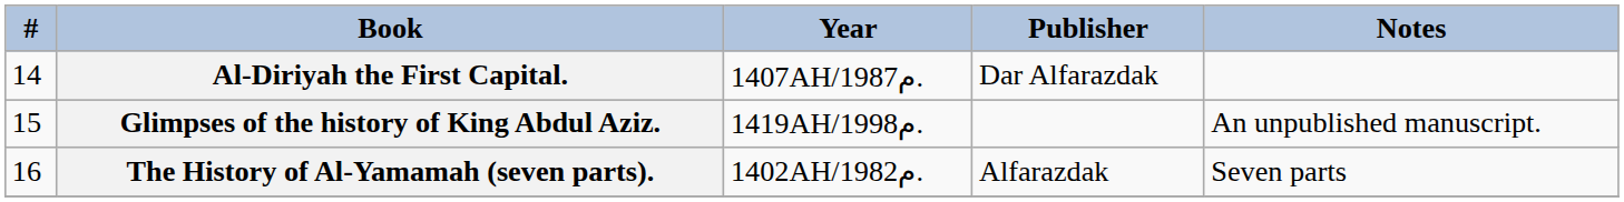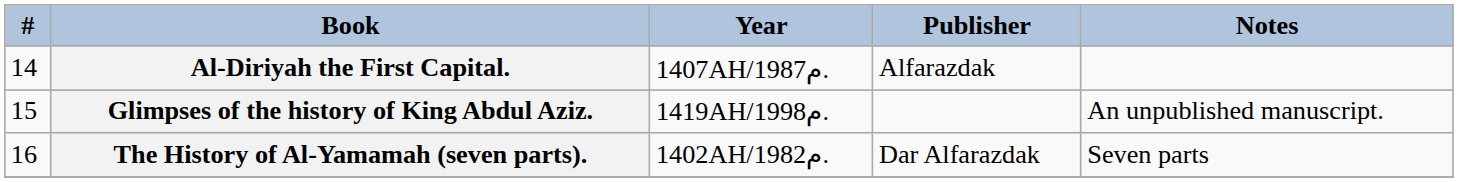Al-Diriyah the First Capital. | Publisher: Dar Alfarazdak -> Alfarazdak
The History of Al-Yamamah (seven parts). | Publisher: Alfarazdak -> Dar Alfarazdak
